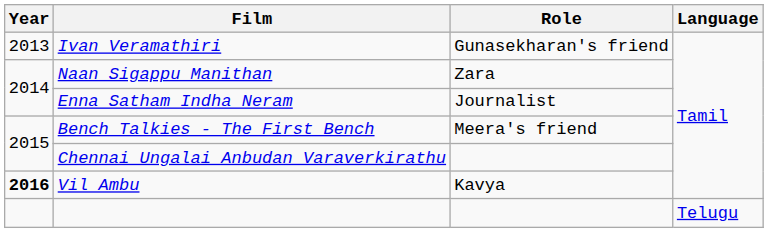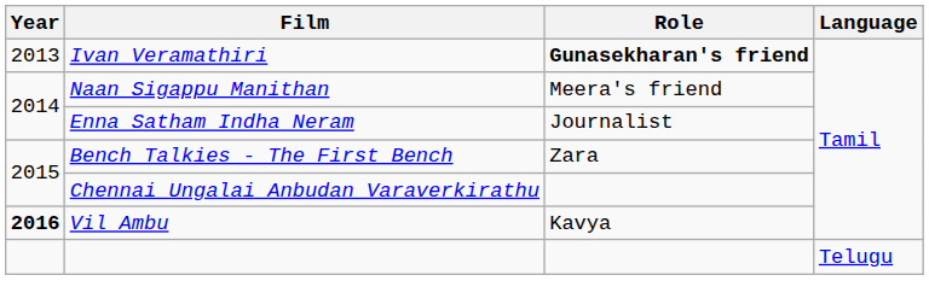Ivan Veramathiri | Role: normal -> bold
Naan Sigappu Manithan | Role: Zara -> Meera's friend
Bench Talkies - The First Bench | Role: Meera's friend -> Zara
